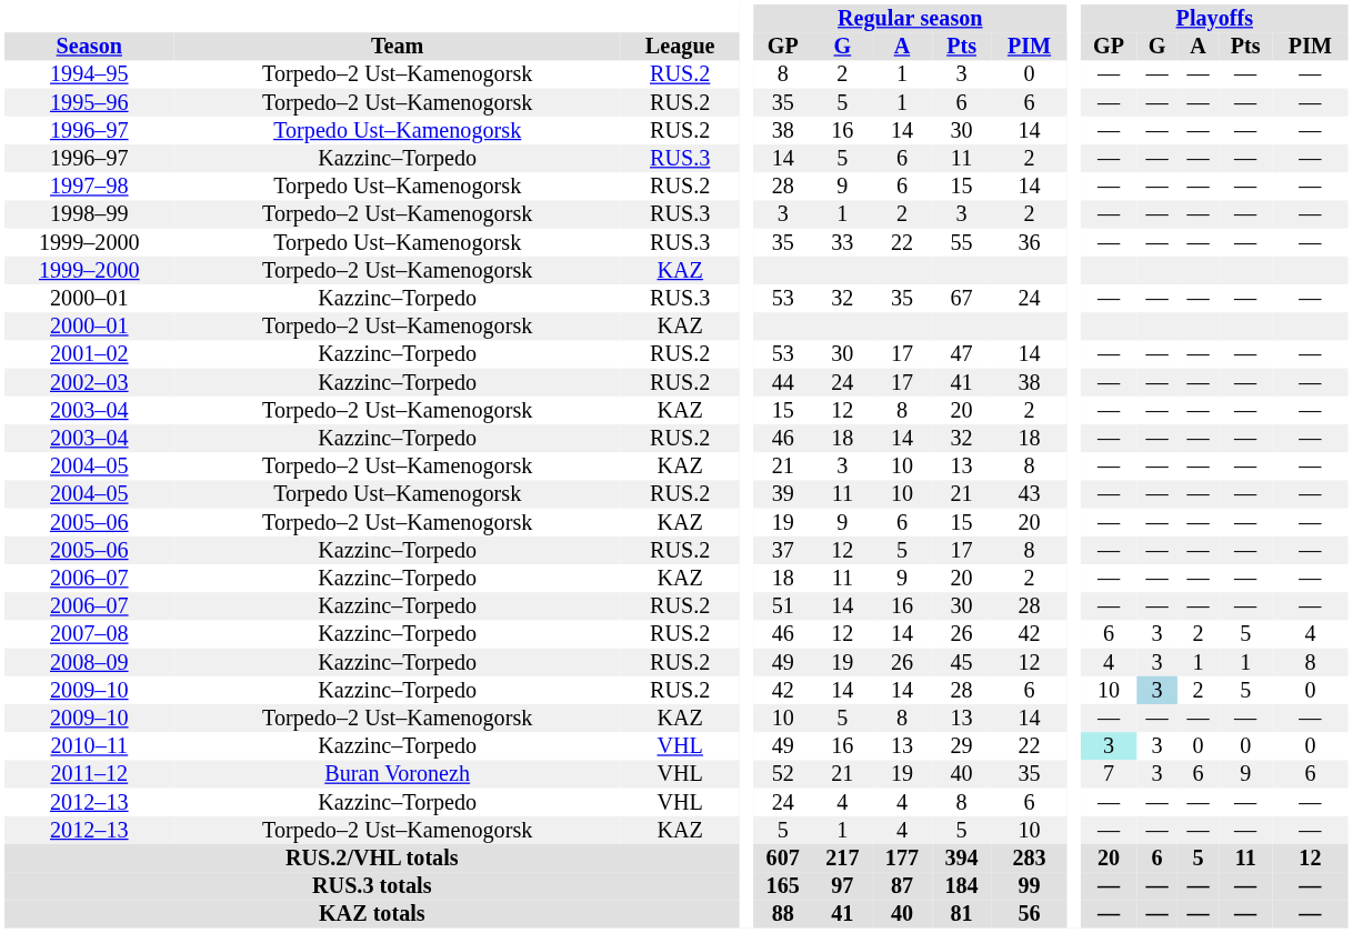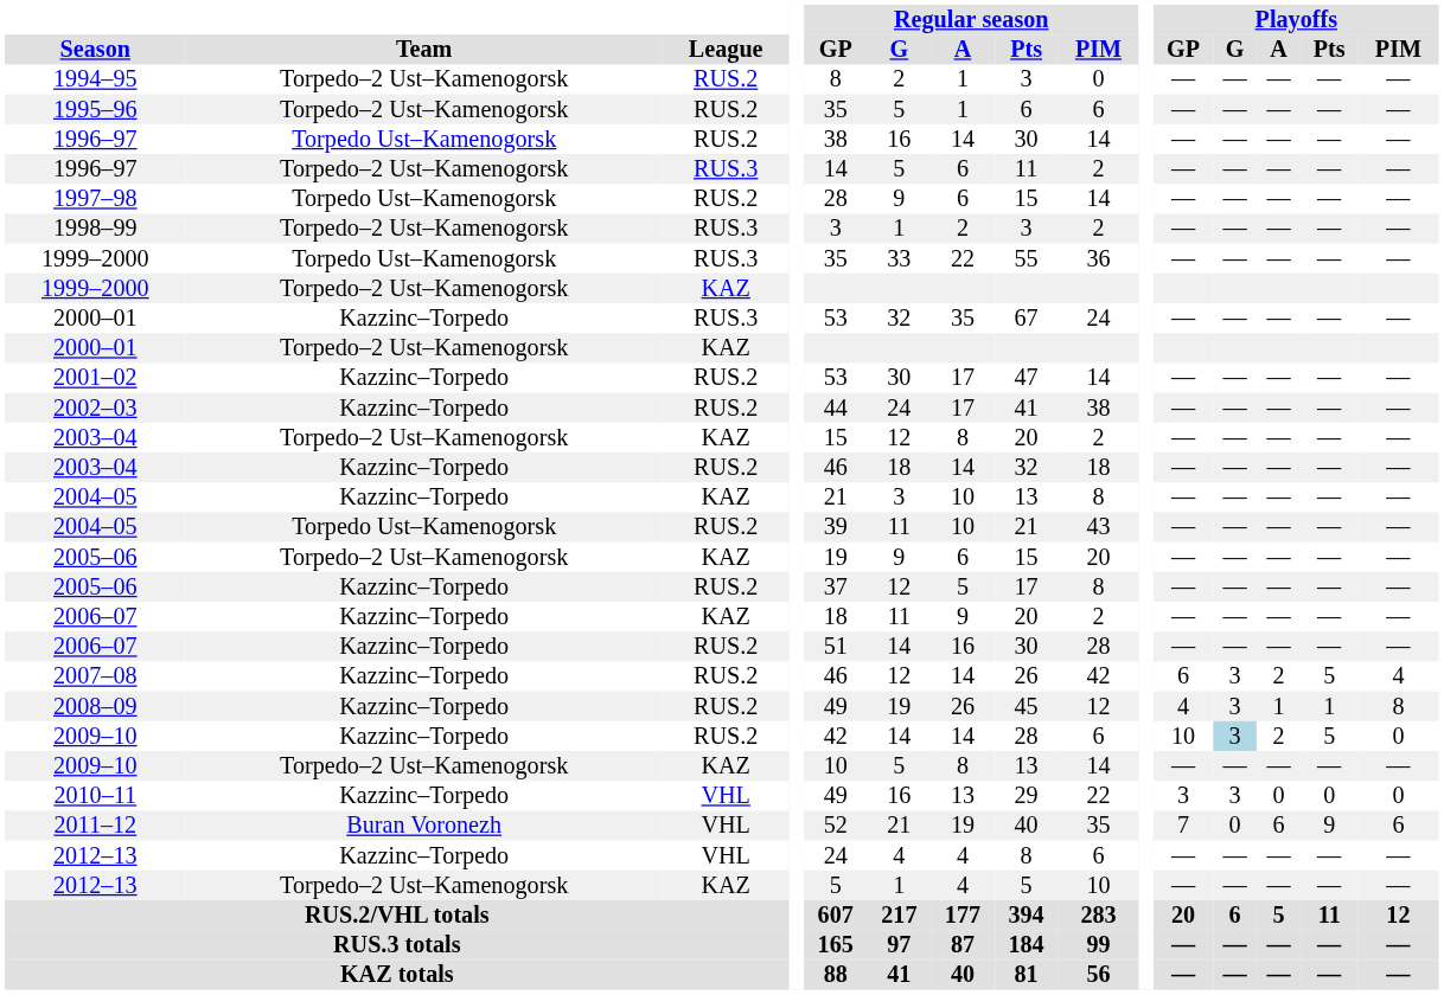1996–97 / RUS.3 | Team: Kazzinc–Torpedo -> Torpedo–2 Ust–Kamenogorsk
2004–05 / KAZ | Team: Torpedo–2 Ust–Kamenogorsk -> Kazzinc–Torpedo
2010–11 | Playoffs / GP: paleturquoise background -> no background
2011–12 | Playoffs / G: 3 -> 0
